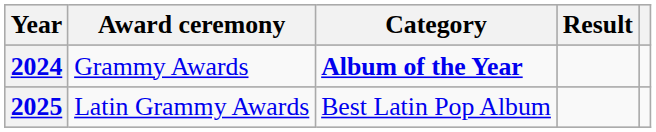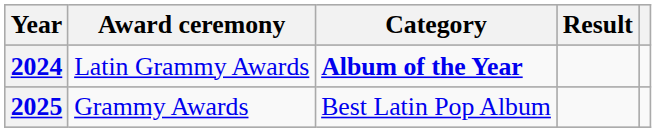2024 | Award ceremony: Grammy Awards -> Latin Grammy Awards
2025 | Award ceremony: Latin Grammy Awards -> Grammy Awards
